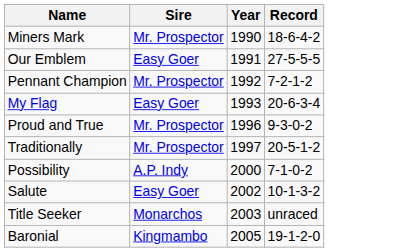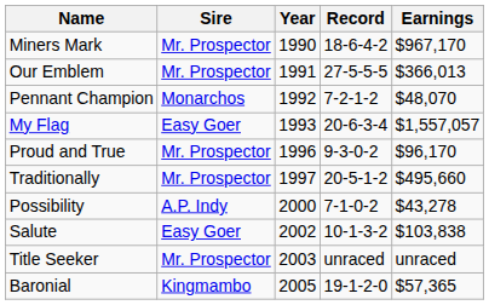+ column: Earnings | $967,170 | $366,013 | $48,070 | $1,557,057 | $96,170 | $495,660 | $43,278 | $103,838 | unraced | $57,365
Our Emblem | Sire: Easy Goer -> Mr. Prospector
Pennant Champion | Sire: Mr. Prospector -> Monarchos
Title Seeker | Sire: Monarchos -> Mr. Prospector
